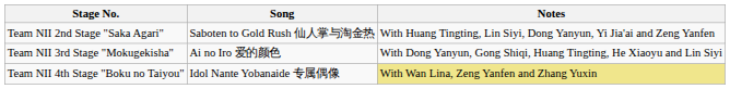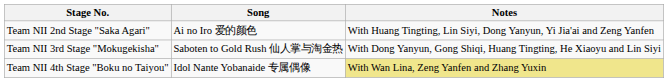Team NII 2nd Stage "Saka Agari" | Song: Saboten to Gold Rush 仙人掌与淘金热 -> Ai no Iro 爱的颜色
Team NII 3rd Stage "Mokugekisha" | Song: Ai no Iro 爱的颜色 -> Saboten to Gold Rush 仙人掌与淘金热
